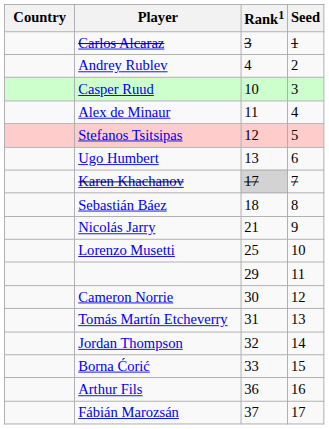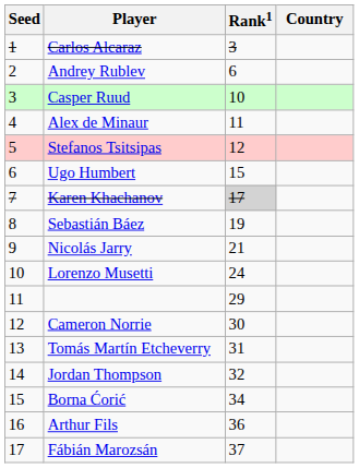columns swapped: Country <-> Seed
Andrey Rublev | Rank1: 4 -> 6
Ugo Humbert | Rank1: 13 -> 15
Sebastián Báez | Rank1: 18 -> 19
Lorenzo Musetti | Rank1: 25 -> 24
Borna Ćorić | Rank1: 33 -> 34
